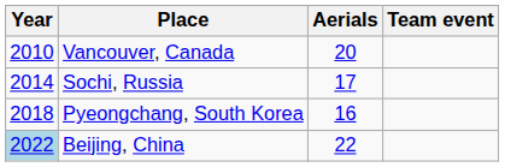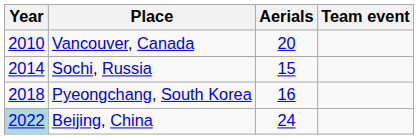Sochi, Russia | Aerials: 17 -> 15
Beijing, China | Aerials: 22 -> 24
